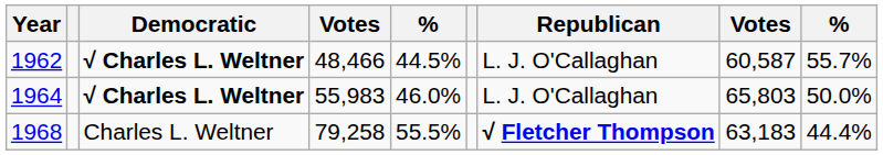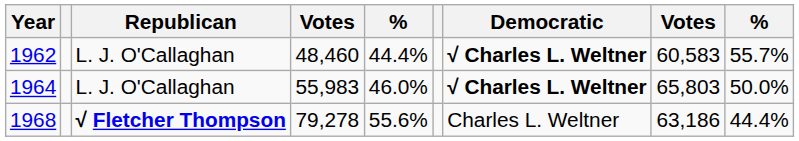columns swapped: Republican <-> Democratic
1962 | column 4: 48,466 -> 48,460
1962 | column 5: 44.5% -> 44.4%
1962 | column 8: 60,587 -> 60,583
1968 | column 4: 79,258 -> 79,278
1968 | column 5: 55.5% -> 55.6%
1968 | column 8: 63,183 -> 63,186
